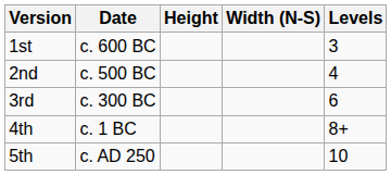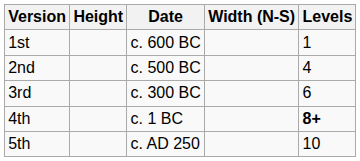columns swapped: Date <-> Height
1st | Levels: 3 -> 1
4th | Levels: normal -> bold
